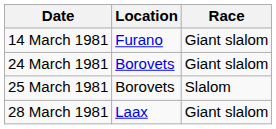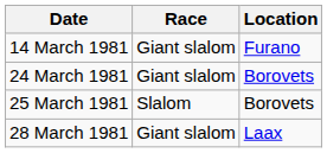columns swapped: Location <-> Race
